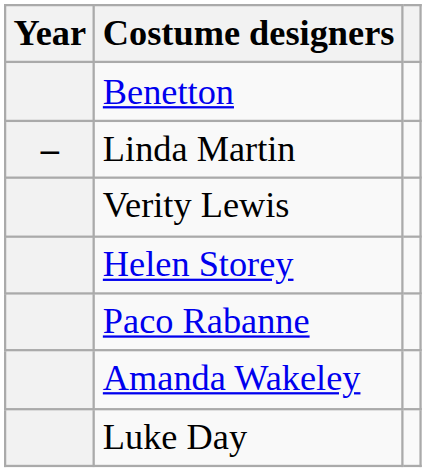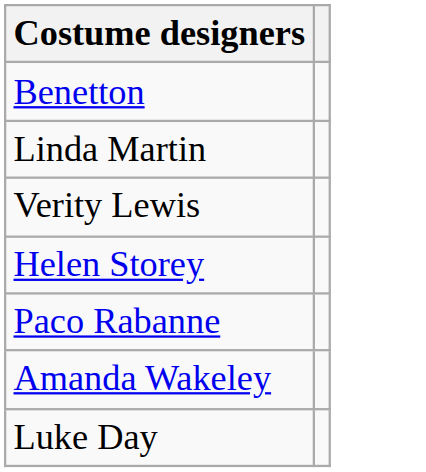- column: Year | –
